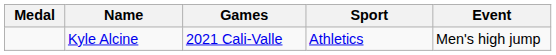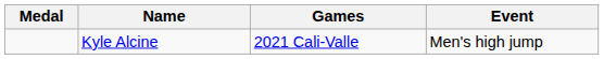- column: Sport | Athletics
